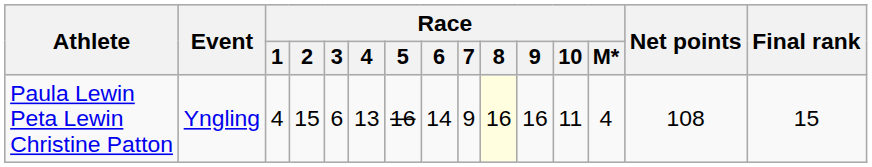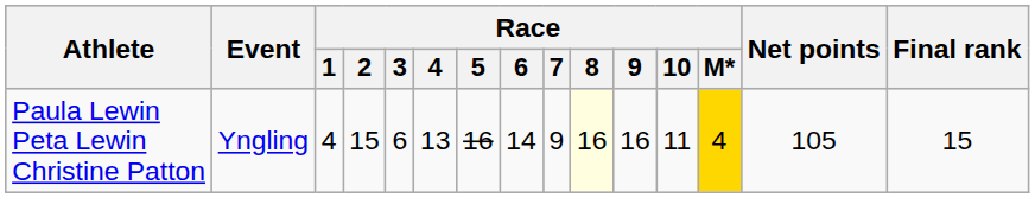Paula Lewin Peta Lewin Christine Patton | Race / M*: no background -> gold background
Paula Lewin Peta Lewin Christine Patton | Net points: 108 -> 105
